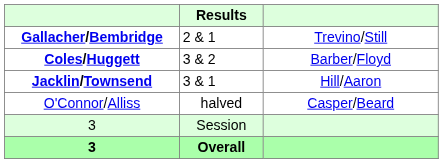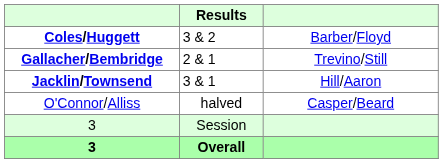rows swapped: Coles/Huggett <-> Gallacher/Bembridge
